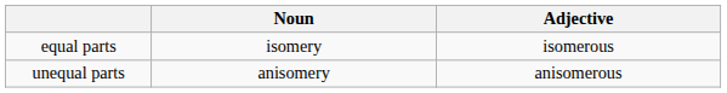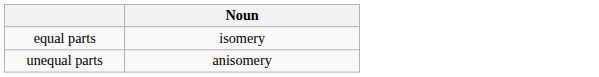- column: Adjective | isomerous | anisomerous
